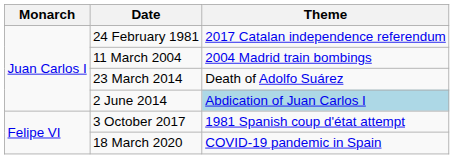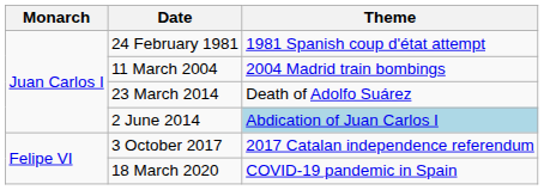24 February 1981 | Theme: 2017 Catalan independence referendum -> 1981 Spanish coup d'état attempt
3 October 2017 | Theme: 1981 Spanish coup d'état attempt -> 2017 Catalan independence referendum
